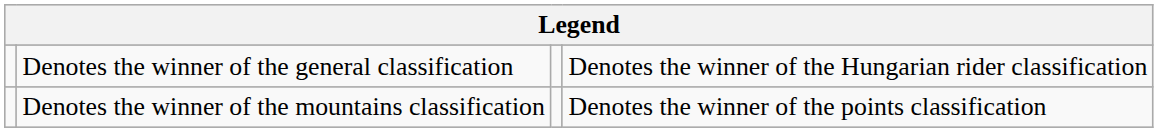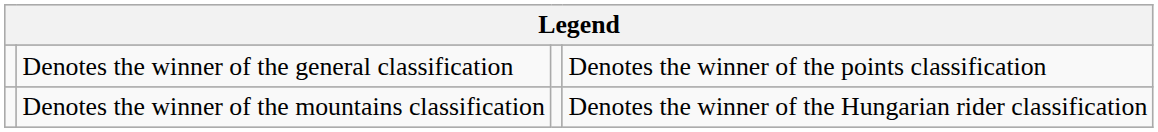Denotes the winner of the general classification | column 4: Denotes the winner of the Hungarian rider classification -> Denotes the winner of the points classification
Denotes the winner of the mountains classification | column 4: Denotes the winner of the points classification -> Denotes the winner of the Hungarian rider classification
